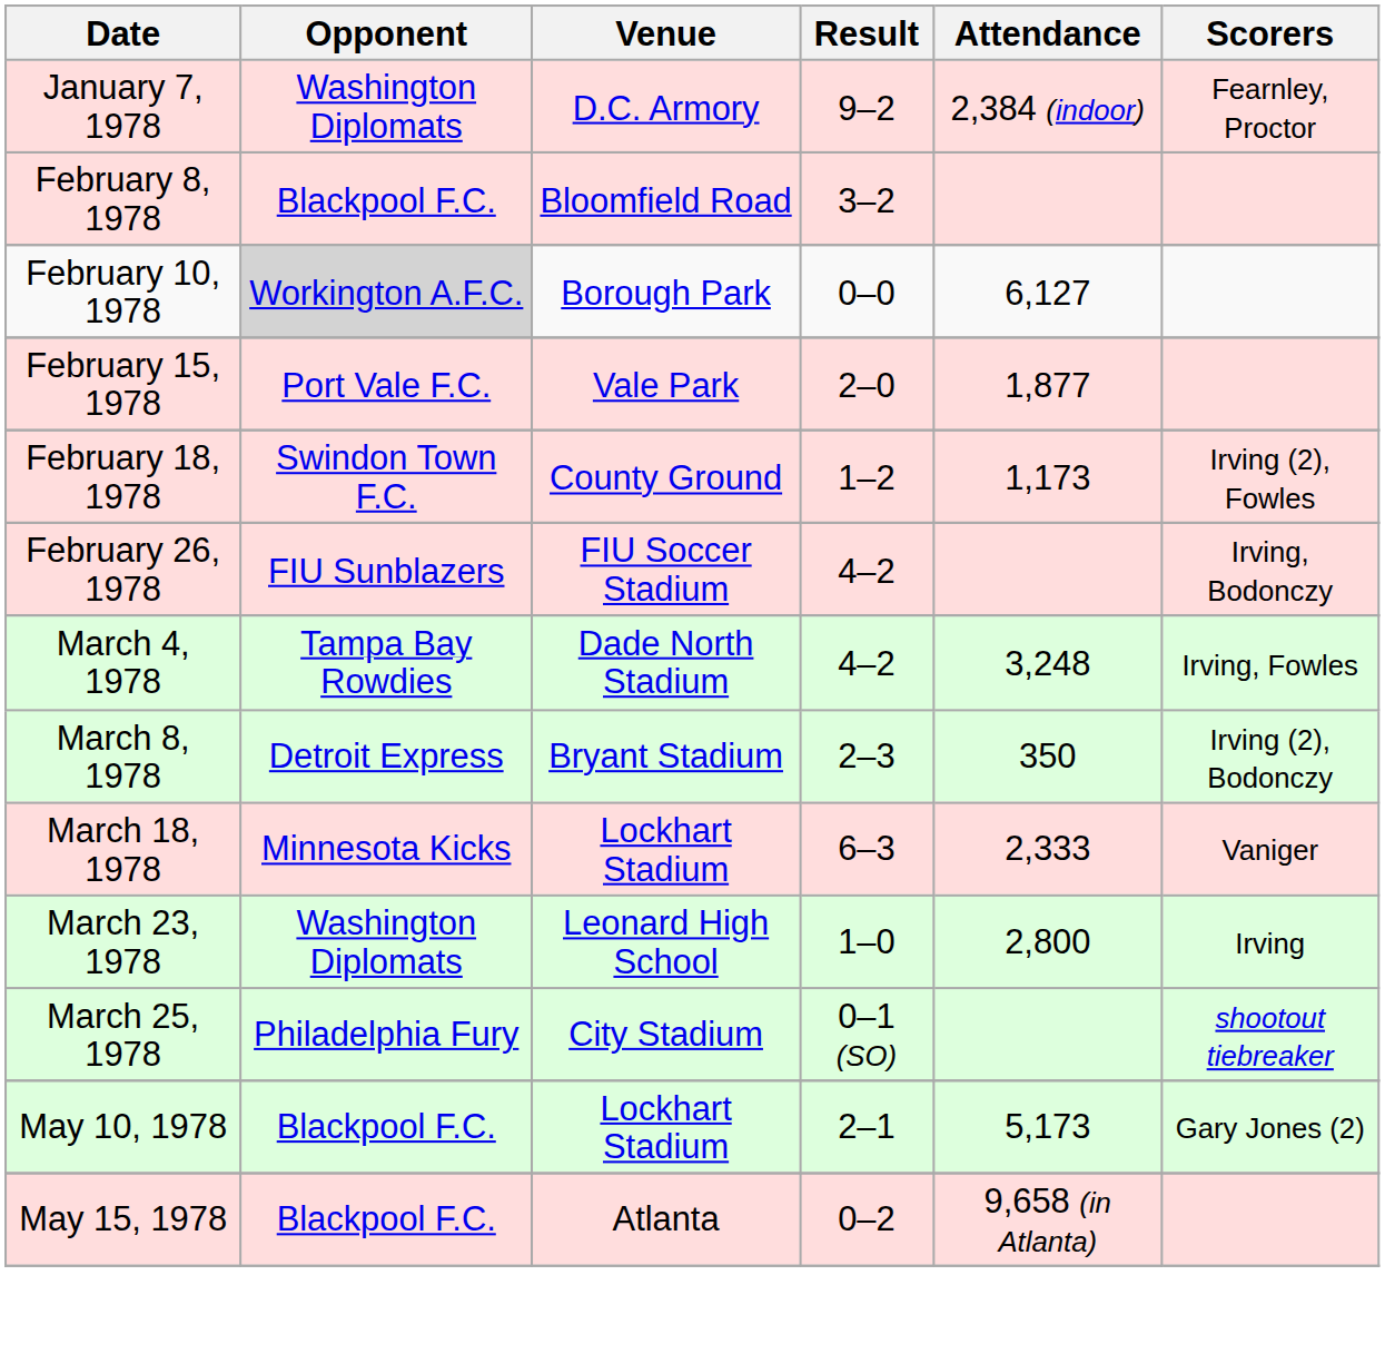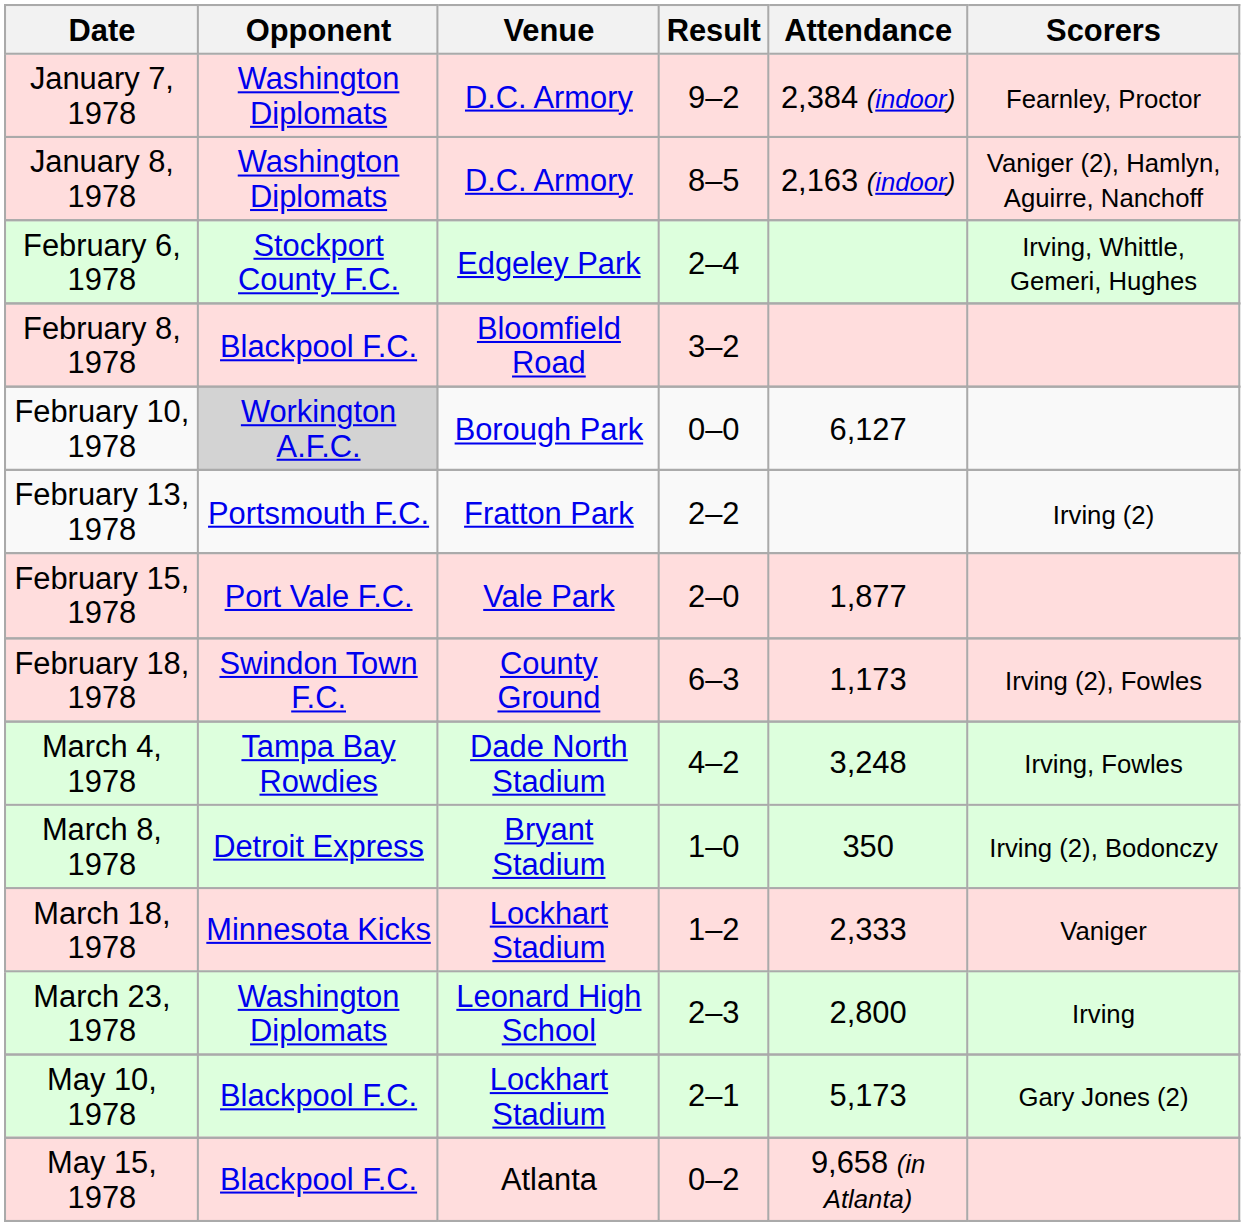+ row: January 8, 1978 | Washington Diplomats | D.C. Armory | 8–5 | 2,163 (indoor) | Vaniger (2), Hamlyn, Aguirre, Nanchoff
+ row: February 6, 1978 | Stockport County F.C. | Edgeley Park | 2–4 | Irving, Whittle, Gemeri, Hughes
+ row: February 13, 1978 | Portsmouth F.C. | Fratton Park | 2–2 | Irving (2)
February 18, 1978 | Result: 1–2 -> 6–3
- row: February 26, 1978 | FIU Sunblazers | FIU Soccer Stadium | 4–2 | Irving, Bodonczy
March 8, 1978 | Result: 2–3 -> 1–0
March 18, 1978 | Result: 6–3 -> 1–2
March 23, 1978 | Result: 1–0 -> 2–3
- row: March 25, 1978 | Philadelphia Fury | City Stadium | 0–1 (SO) | shootout tiebreaker
